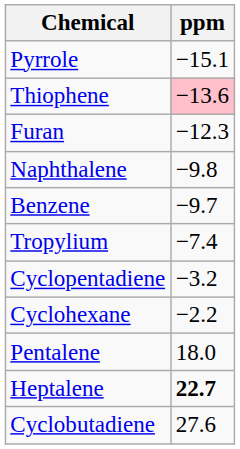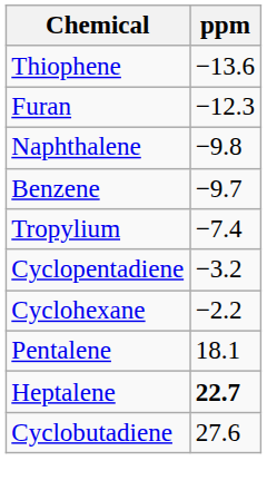- row: Pyrrole | −15.1
Thiophene | ppm: pink background -> no background
Pentalene | ppm: 18.0 -> 18.1
